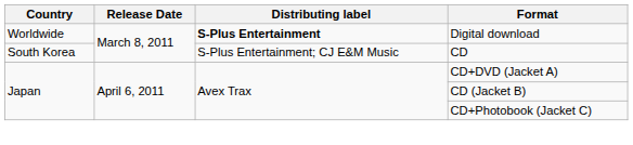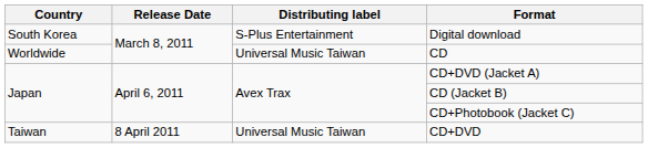Digital download | Country: Worldwide -> South Korea
Digital download | Distributing label: bold -> normal
CD | Country: South Korea -> Worldwide
CD | Distributing label: S-Plus Entertainment; CJ E&M Music -> Universal Music Taiwan
+ row: Taiwan | 8 April 2011 | Universal Music Taiwan | CD+DVD
